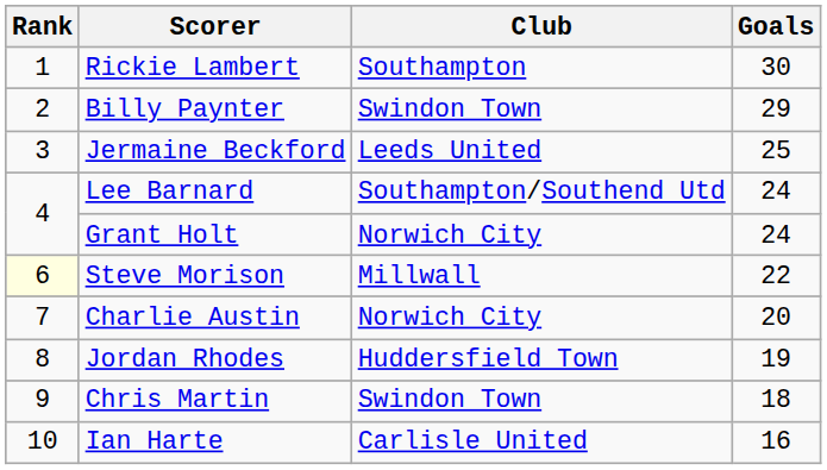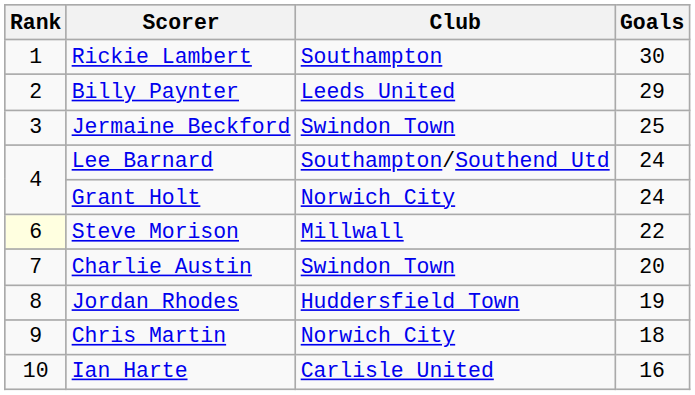Billy Paynter | Club: Swindon Town -> Leeds United
Jermaine Beckford | Club: Leeds United -> Swindon Town
Charlie Austin | Club: Norwich City -> Swindon Town
Chris Martin | Club: Swindon Town -> Norwich City
